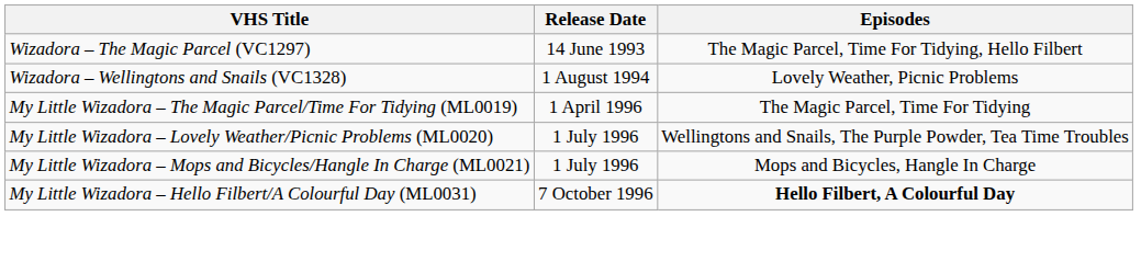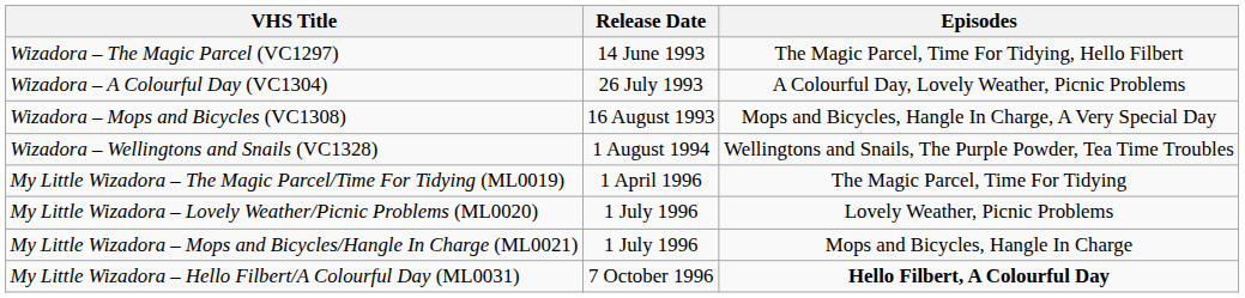+ row: Wizadora – A Colourful Day (VC1304) | 26 July 1993 | A Colourful Day, Lovely Weather, Picnic Problems
+ row: Wizadora – Mops and Bicycles (VC1308) | 16 August 1993 | Mops and Bicycles, Hangle In Charge, A Very Special Day
Wizadora – Wellingtons and Snails (VC1328) | Episodes: Lovely Weather, Picnic Problems -> Wellingtons and Snails, The Purple Powder, Tea Time Troubles
My Little Wizadora – Lovely Weather/Picnic Problems (ML0020) | Episodes: Wellingtons and Snails, The Purple Powder, Tea Time Troubles -> Lovely Weather, Picnic Problems
